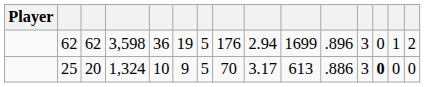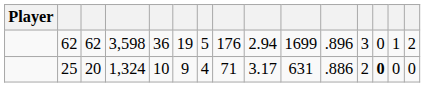25 | column 7: 5 -> 4
25 | column 8: 70 -> 71
25 | column 10: 613 -> 631
25 | column 12: 3 -> 2
